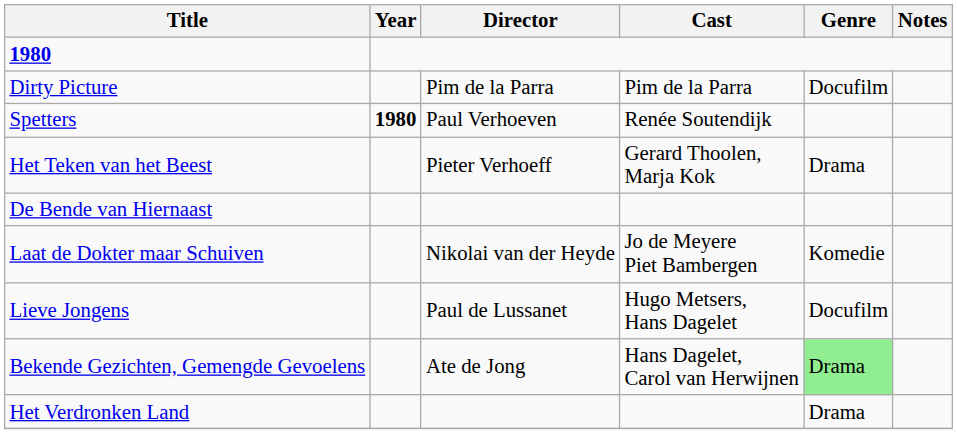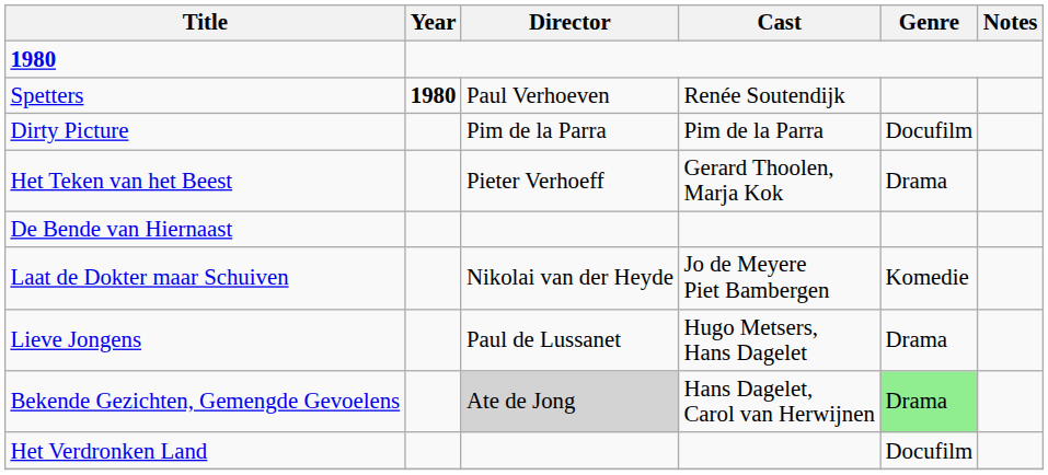rows swapped: Spetters <-> Dirty Picture
Lieve Jongens | Genre: Docufilm -> Drama
Bekende Gezichten, Gemengde Gevoelens | Director: no background -> lightgrey background
Het Verdronken Land | Genre: Drama -> Docufilm
